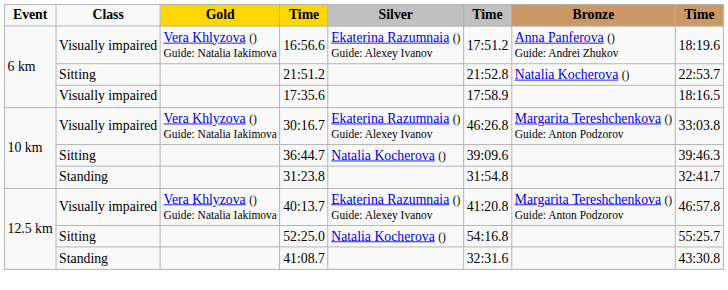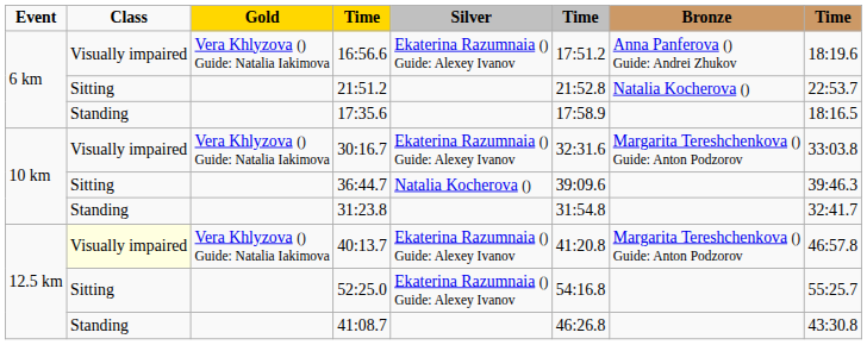17:35.6 | Class: Visually impaired -> Standing
30:16.7 | column 6: 46:26.8 -> 32:31.6
40:13.7 | Class: no background -> lightyellow background
52:25.0 | Silver: Natalia Kocherova () -> Ekaterina Razumnaia () Guide: Alexey Ivanov
41:08.7 | column 6: 32:31.6 -> 46:26.8
